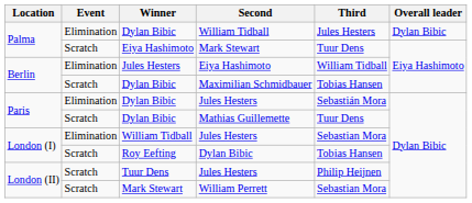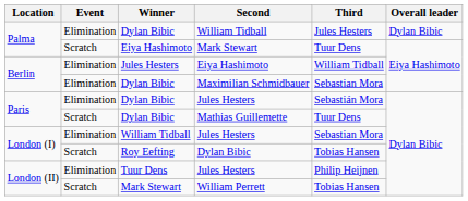Maximilian Schmidbauer | Event: Scratch -> Elimination
Maximilian Schmidbauer | Third: Tobias Hansen -> Sebastian Mora
Tuur Dens / Jules Hesters | Event: Scratch -> Elimination
William Perrett | Third: Sebastian Mora -> Tobias Hansen
